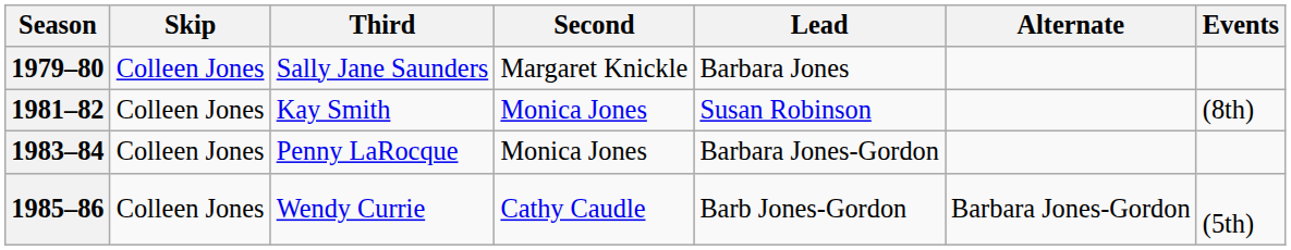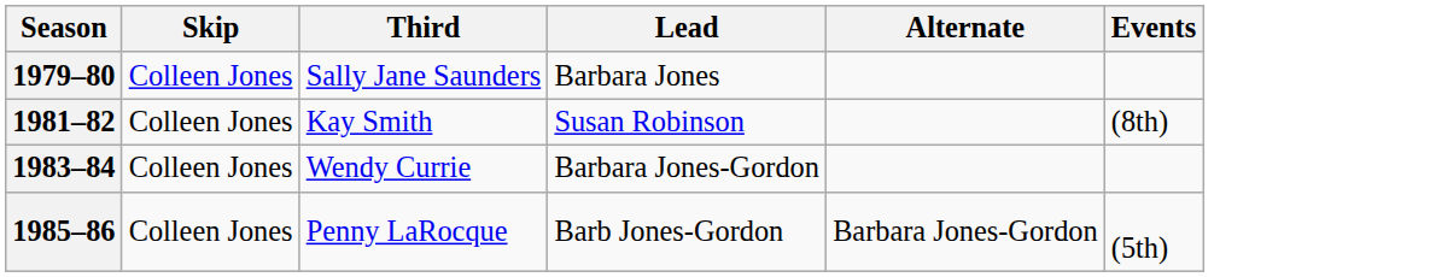- column: Second | Margaret Knickle | Monica Jones | Monica Jones | Cathy Caudle
1983–84 | Third: Penny LaRocque -> Wendy Currie
1985–86 | Third: Wendy Currie -> Penny LaRocque
